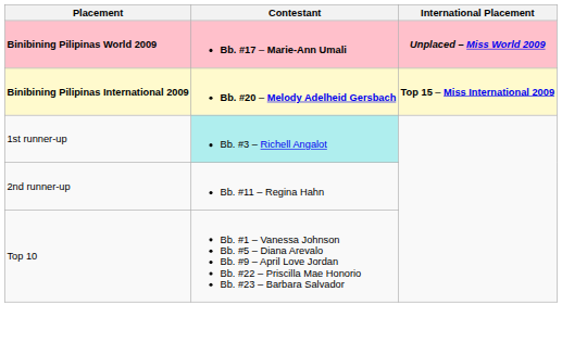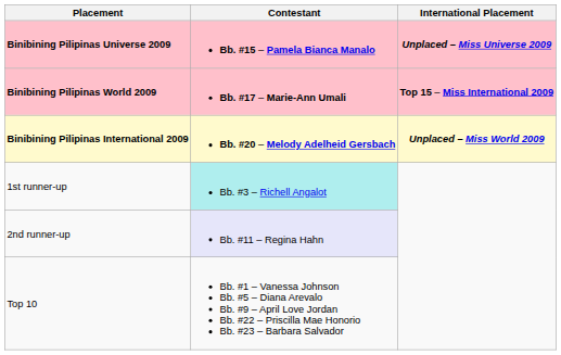+ row: Binibining Pilipinas Universe 2009 | Bb. #15 – Pamela Bianca Manalo | Unplaced – Miss Universe 2009
Binibining Pilipinas World 2009 | International Placement: Unplaced – Miss World 2009 -> Top 15 – Miss International 2009
Binibining Pilipinas International 2009 | International Placement: Top 15 – Miss International 2009 -> Unplaced – Miss World 2009
2nd runner-up | Contestant: no background -> lavender background
